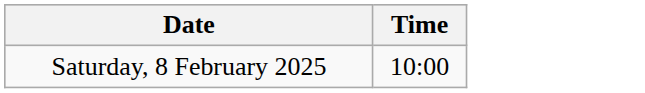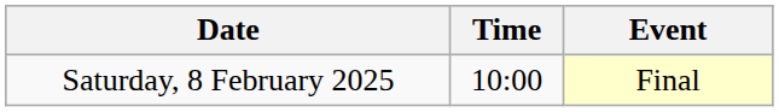+ column: Event | Final
